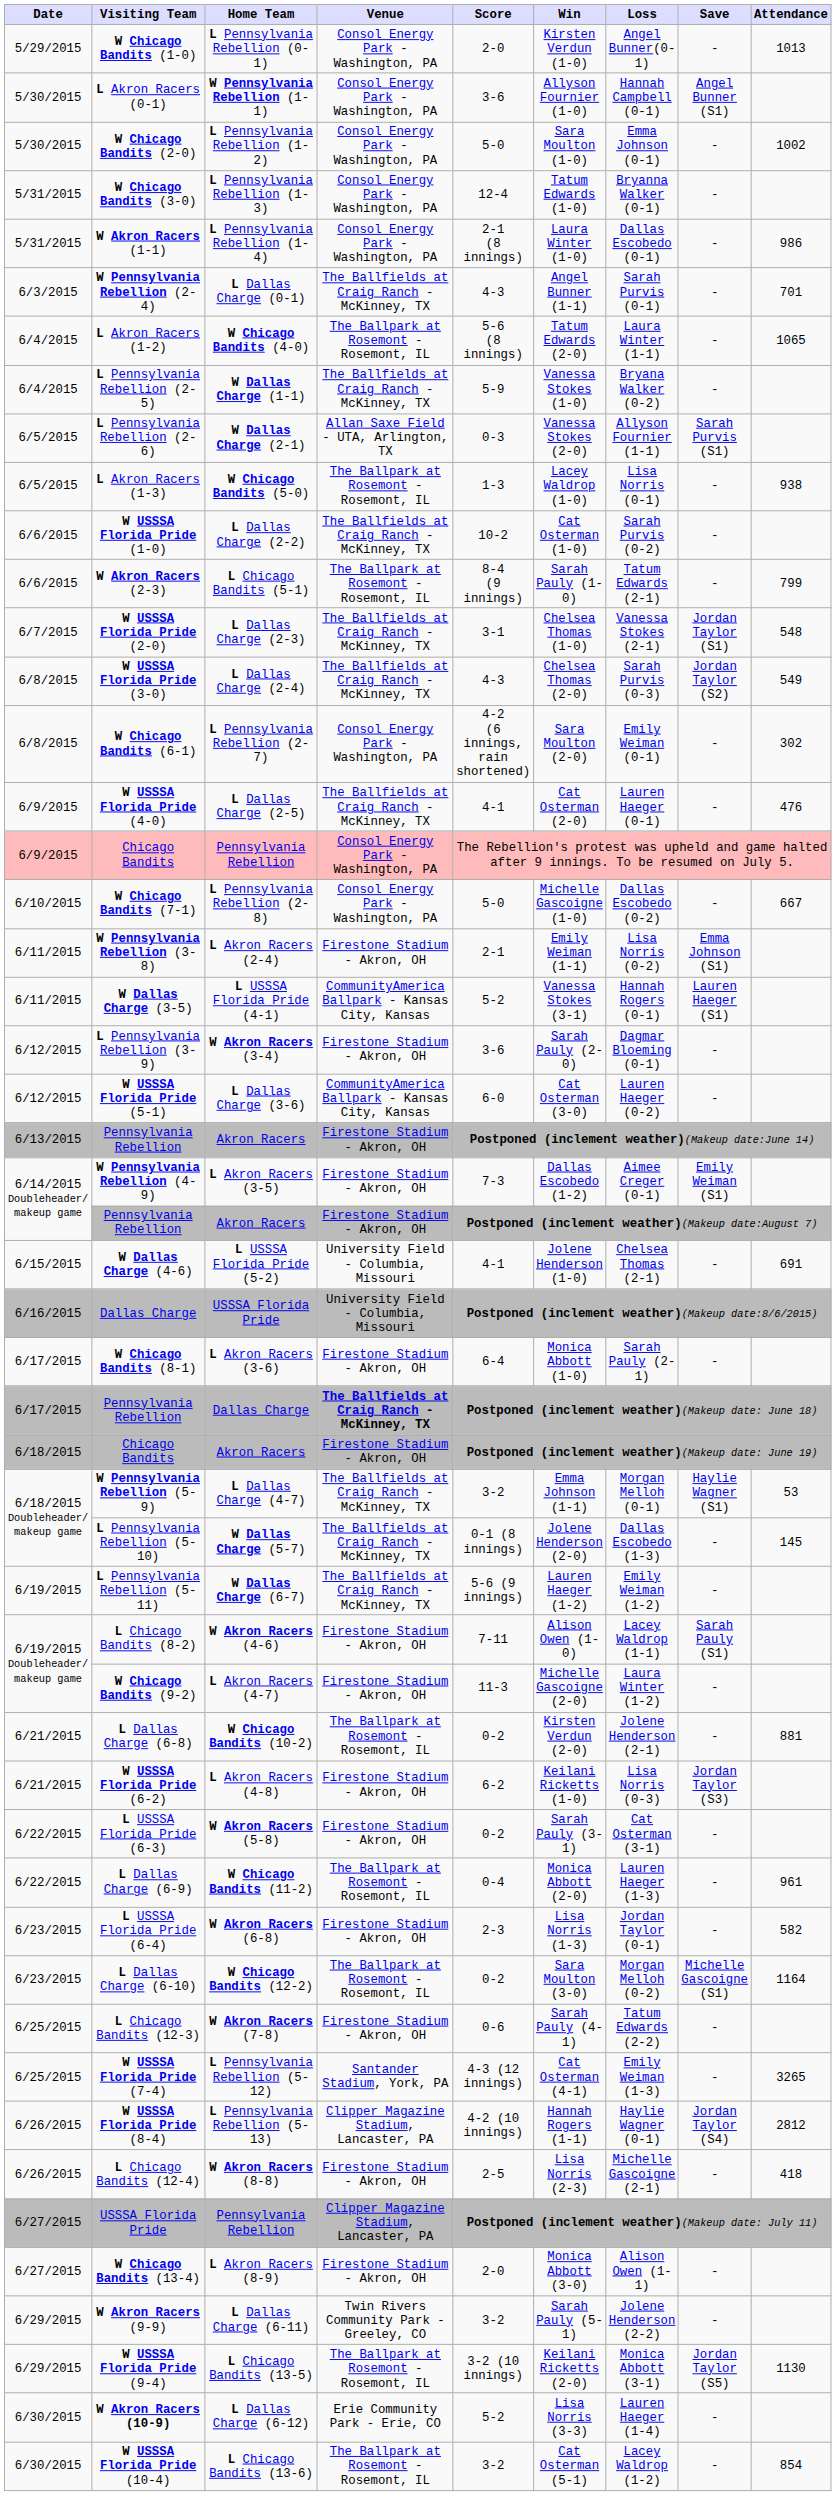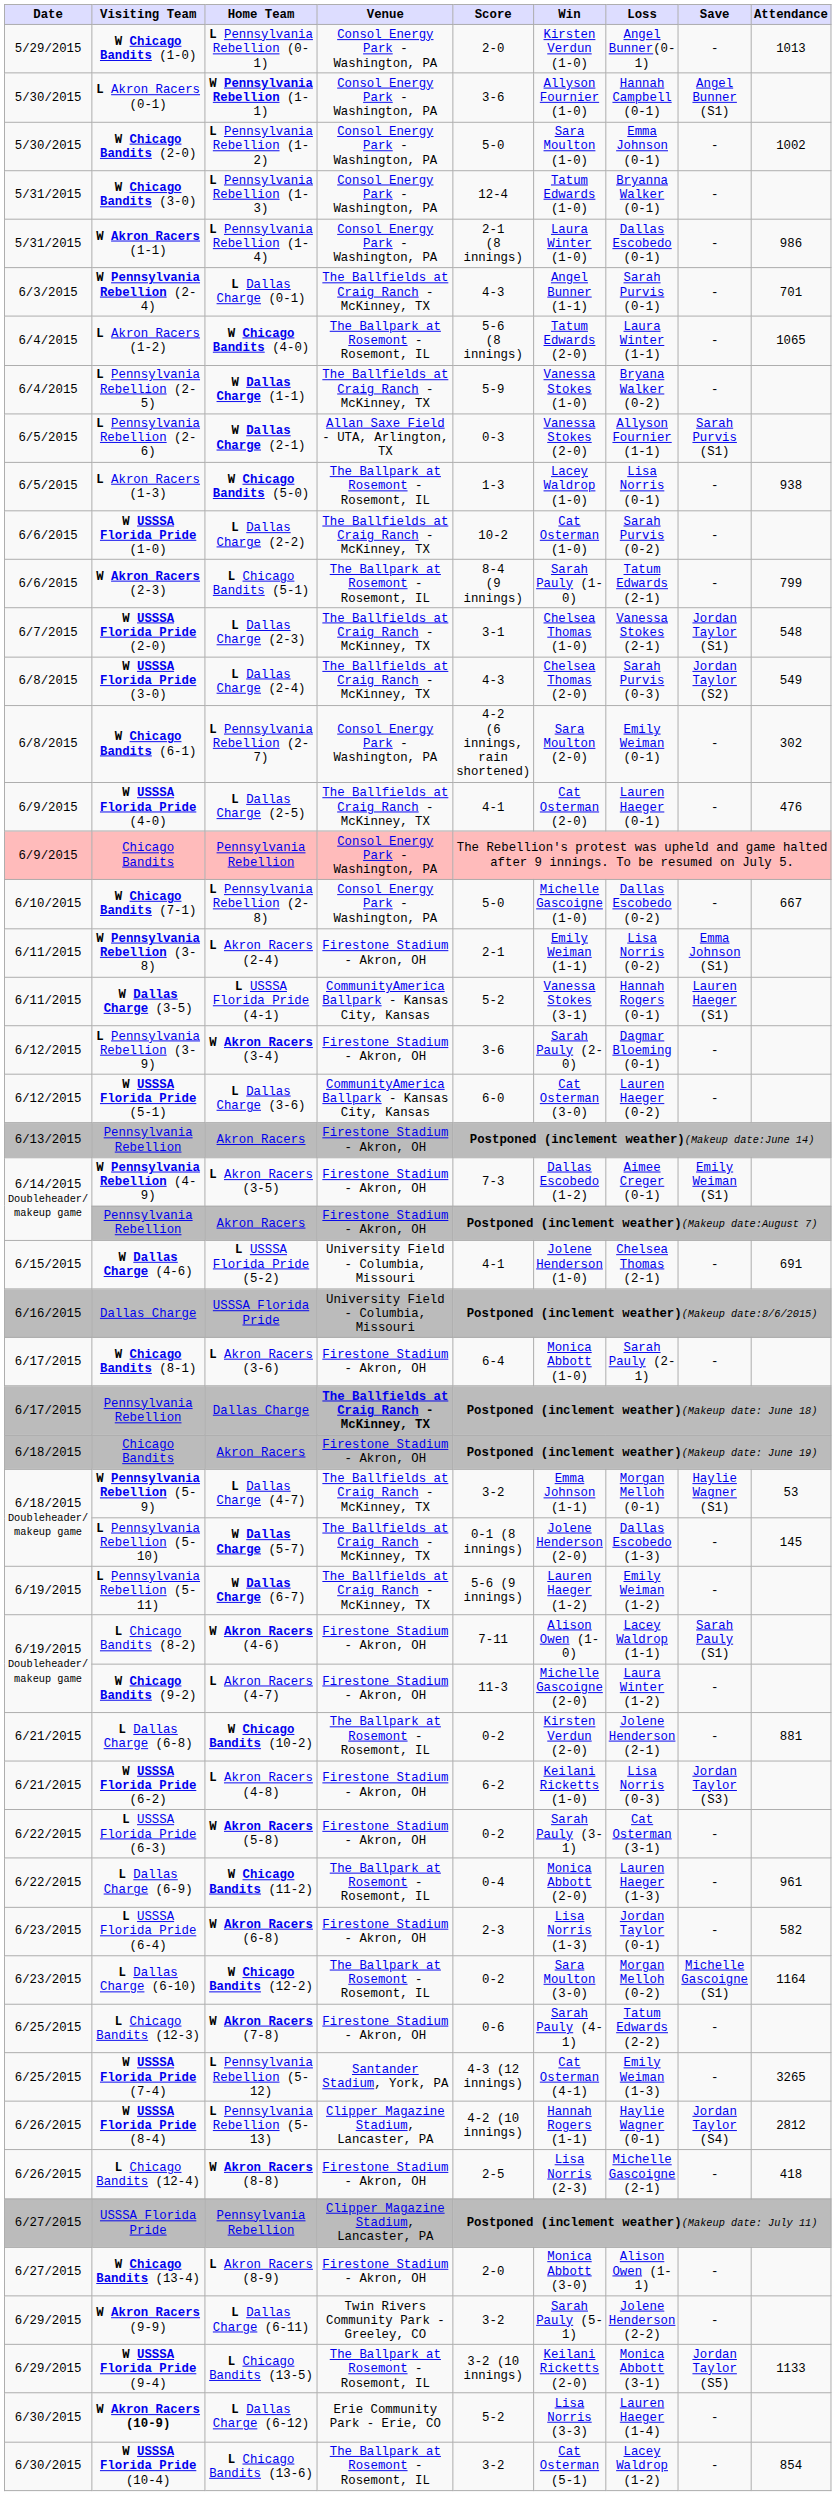W USSSA Florida Pride (9-4) | Attendance: 1130 -> 1133
